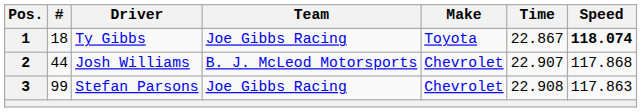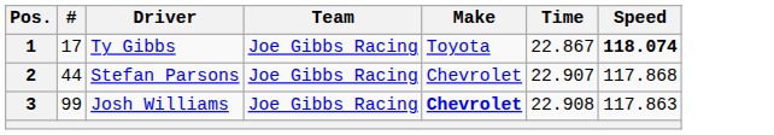1 | #: 18 -> 17
2 | Driver: Josh Williams -> Stefan Parsons
2 | Team: B. J. McLeod Motorsports -> Joe Gibbs Racing
3 | Driver: Stefan Parsons -> Josh Williams
3 | Make: normal -> bold
